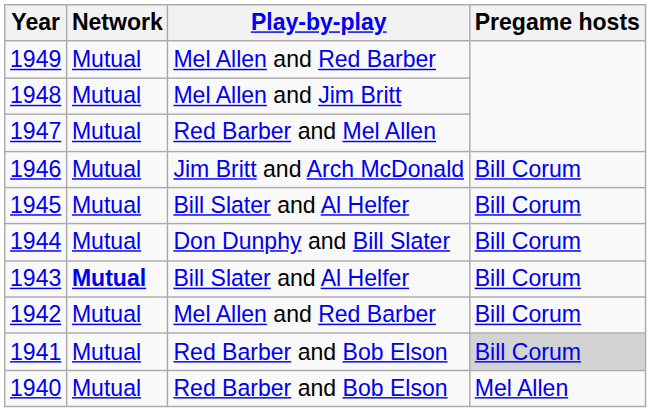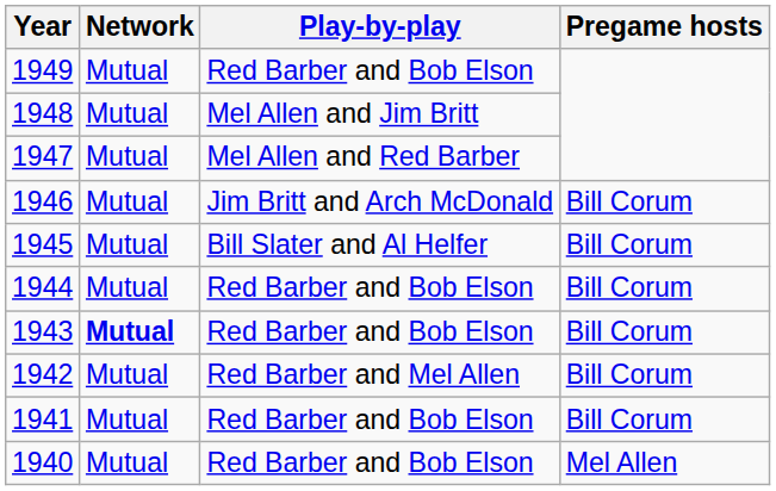1949 | Play-by-play: Mel Allen and Red Barber -> Red Barber and Bob Elson
1947 | Play-by-play: Red Barber and Mel Allen -> Mel Allen and Red Barber
1944 | Play-by-play: Don Dunphy and Bill Slater -> Red Barber and Bob Elson
1943 | Play-by-play: Bill Slater and Al Helfer -> Red Barber and Bob Elson
1942 | Play-by-play: Mel Allen and Red Barber -> Red Barber and Mel Allen
1941 | Pregame hosts: lightgrey background -> no background
